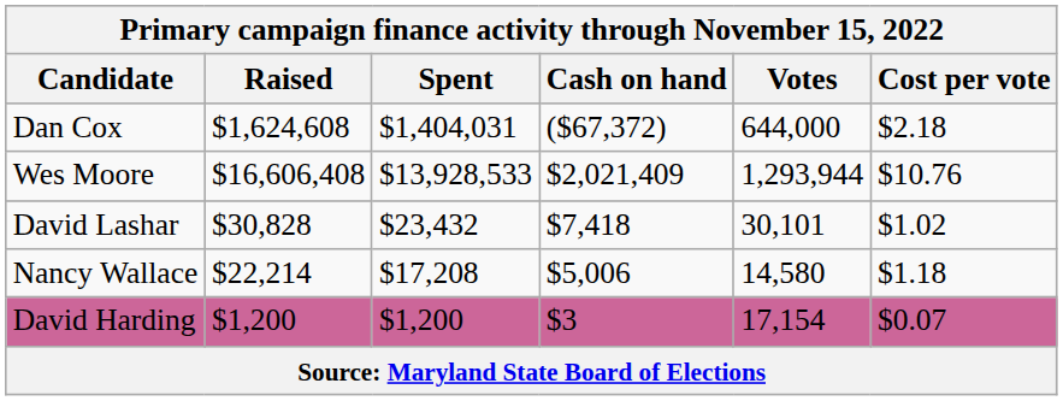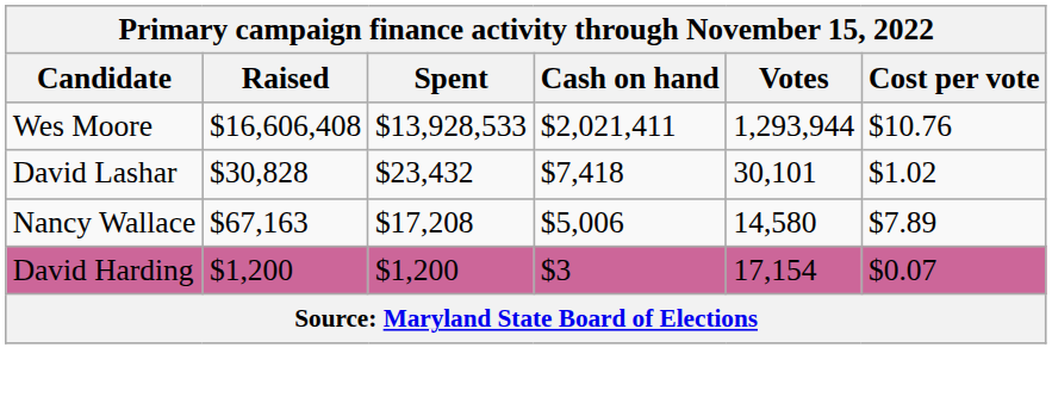- row: Dan Cox | $1,624,608 | $1,404,031 | ($67,372) | 644,000 | $2.18
Wes Moore | Cash on hand: $2,021,409 -> $2,021,411
Nancy Wallace | Raised: $22,214 -> $67,163
Nancy Wallace | Cost per vote: $1.18 -> $7.89
